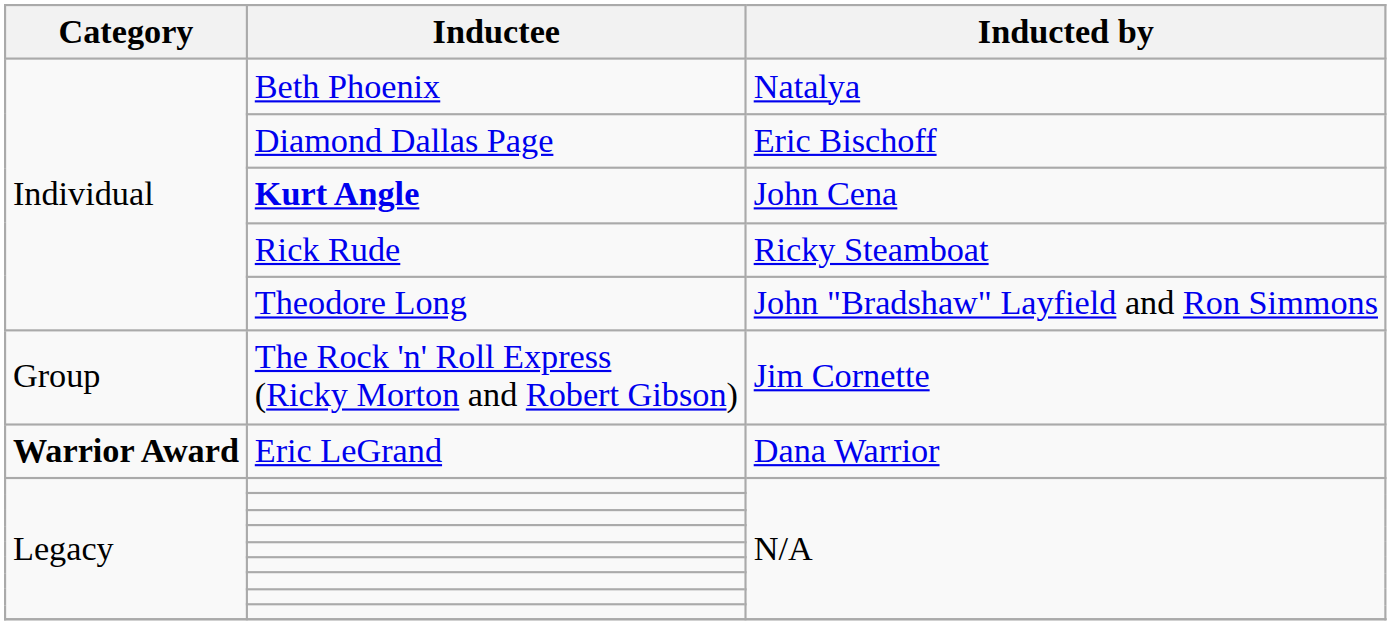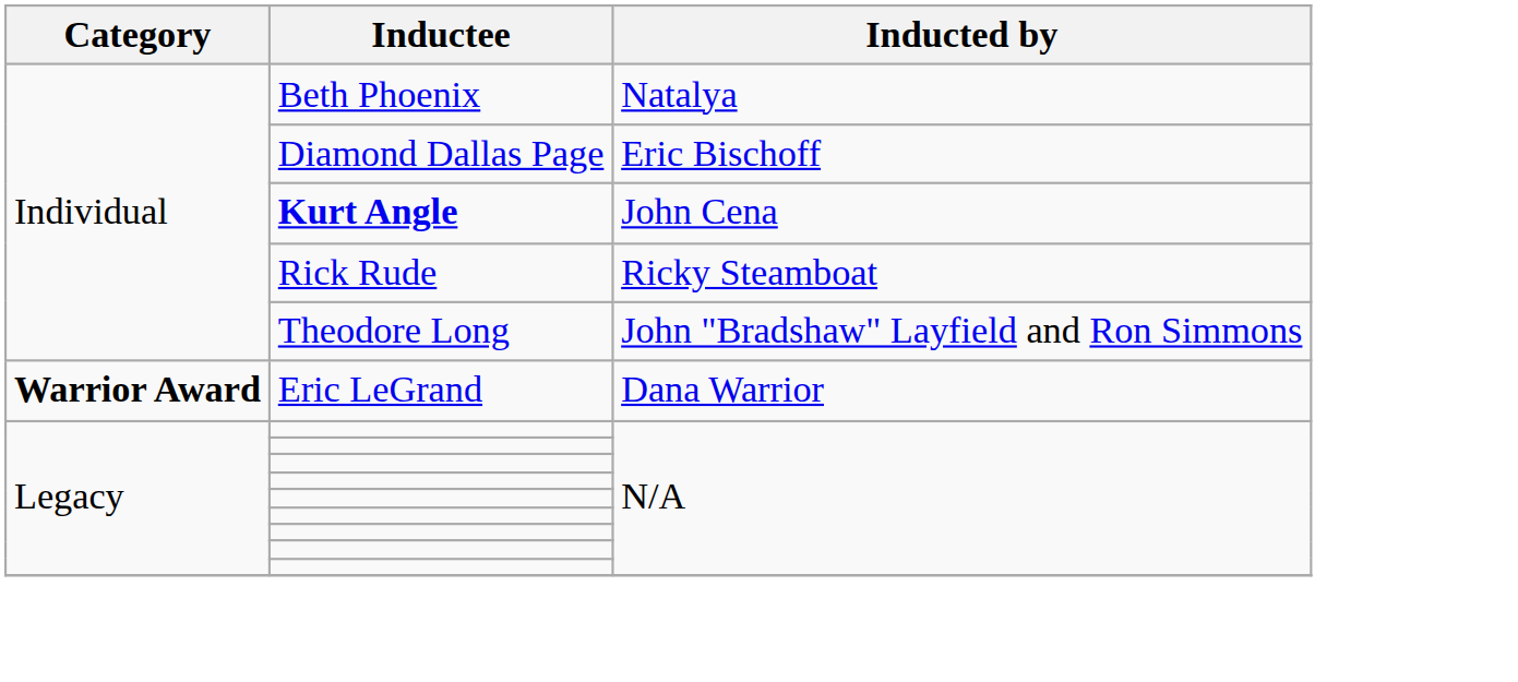- row: Group | The Rock 'n' Roll Express (Ricky Morton and Robert Gibson) | Jim Cornette
